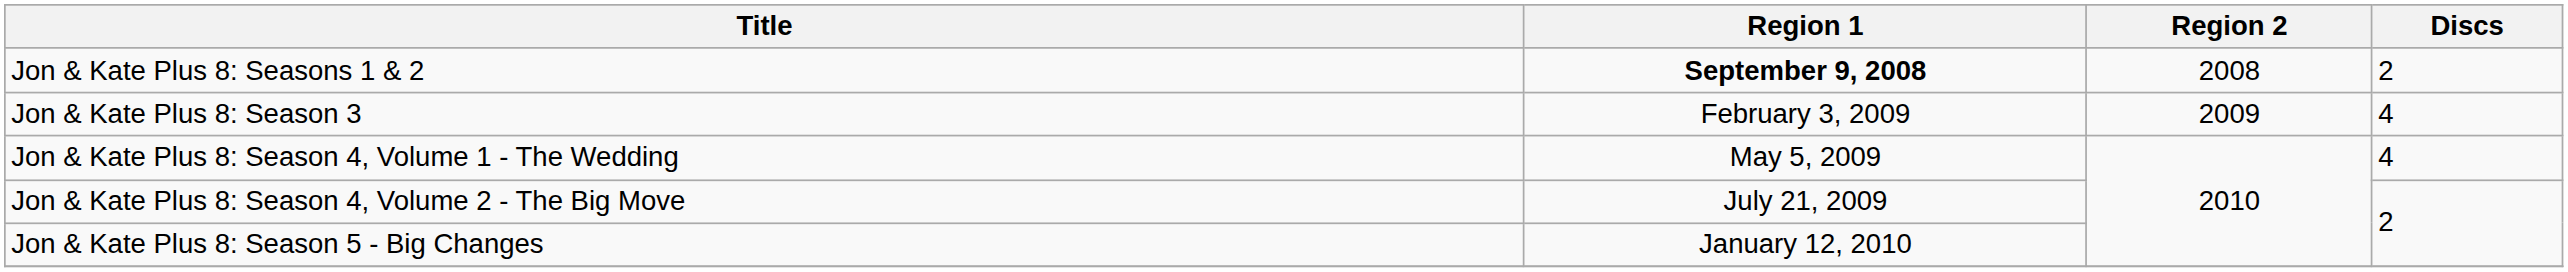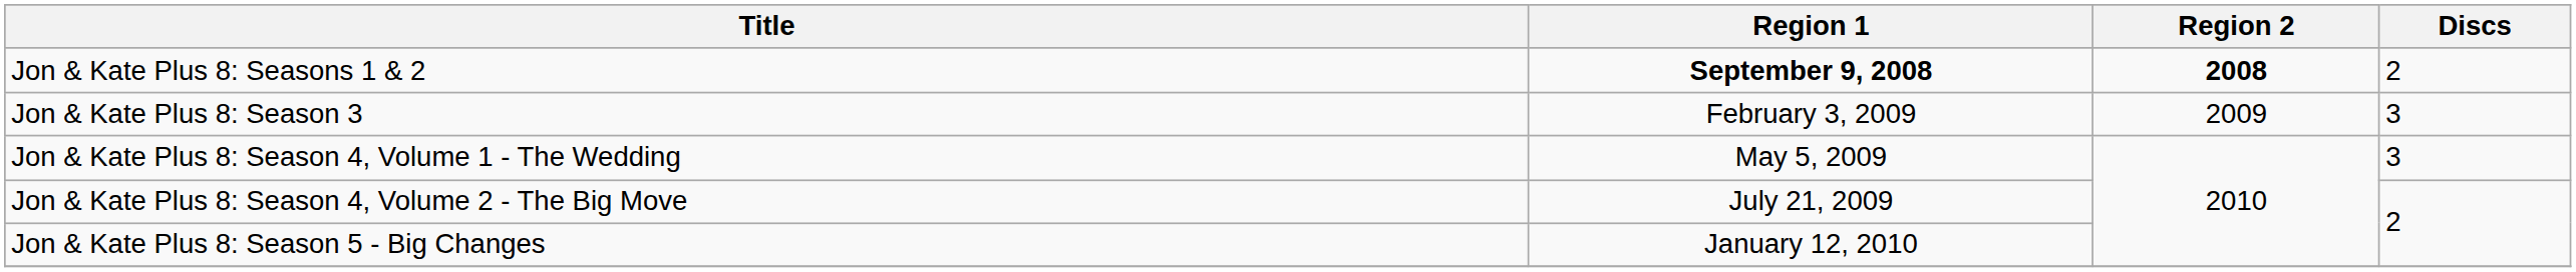Jon & Kate Plus 8: Seasons 1 & 2 | Region 2: normal -> bold
Jon & Kate Plus 8: Season 3 | Discs: 4 -> 3
Jon & Kate Plus 8: Season 4, Volume 1 - The Wedding | Discs: 4 -> 3
